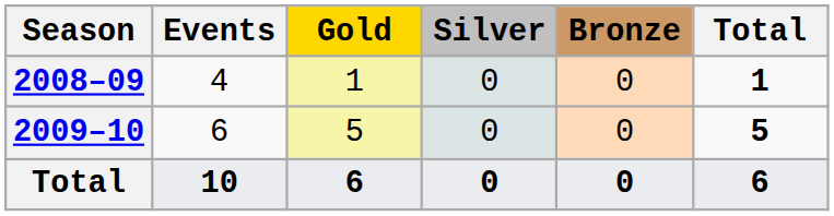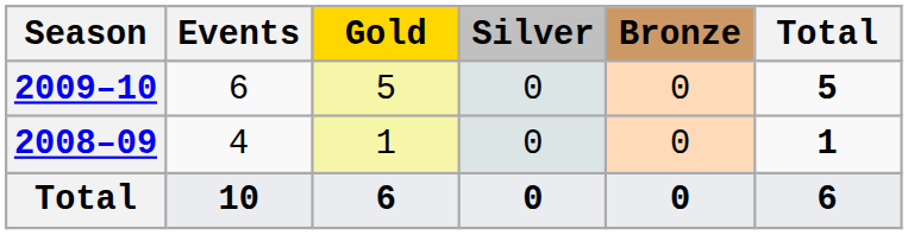rows swapped: 2008–09 <-> 2009–10
